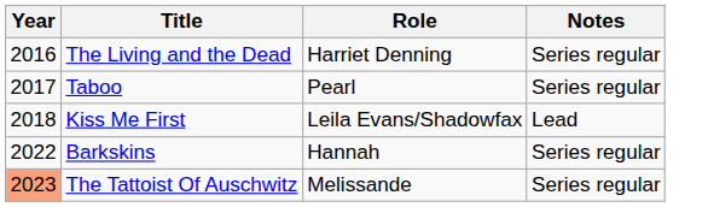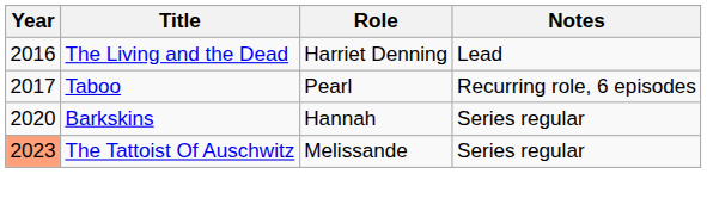The Living and the Dead | Notes: Series regular -> Lead
Taboo | Notes: Series regular -> Recurring role, 6 episodes
- row: 2018 | Kiss Me First | Leila Evans/Shadowfax | Lead
Barkskins | Year: 2022 -> 2020
